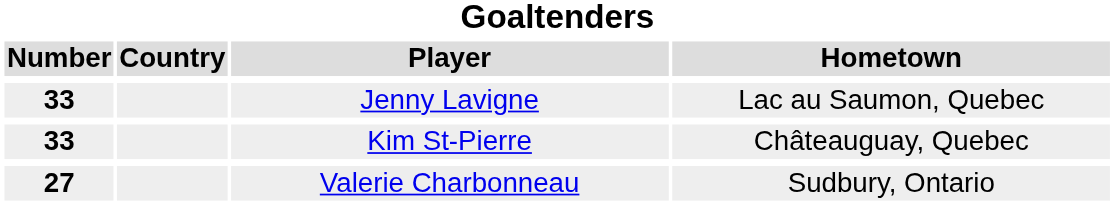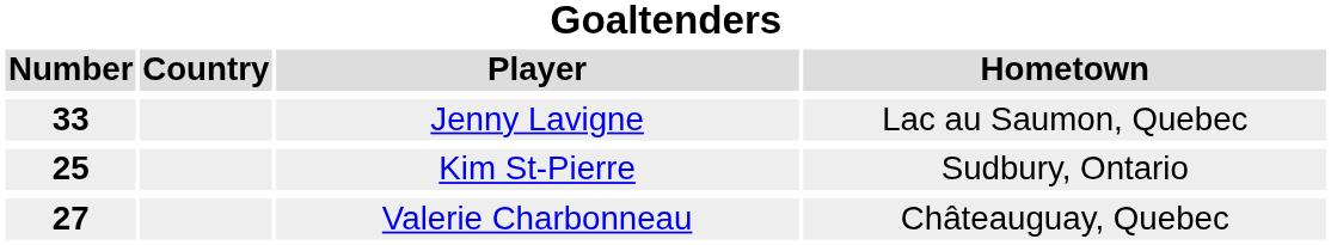Kim St-Pierre | Number: 33 -> 25
Kim St-Pierre | Hometown: Châteauguay, Quebec -> Sudbury, Ontario
Valerie Charbonneau | Hometown: Sudbury, Ontario -> Châteauguay, Quebec
